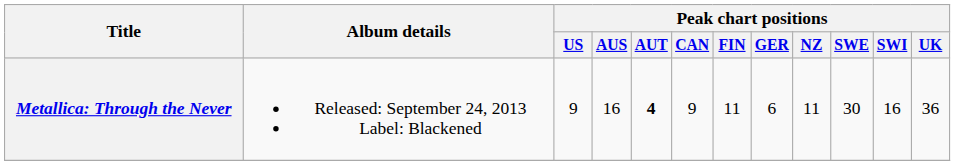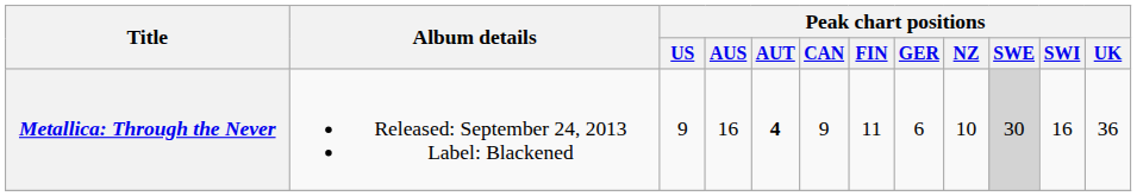Metallica: Through the Never | Peak chart positions / NZ: 11 -> 10
Metallica: Through the Never | Peak chart positions / SWE: no background -> lightgrey background
